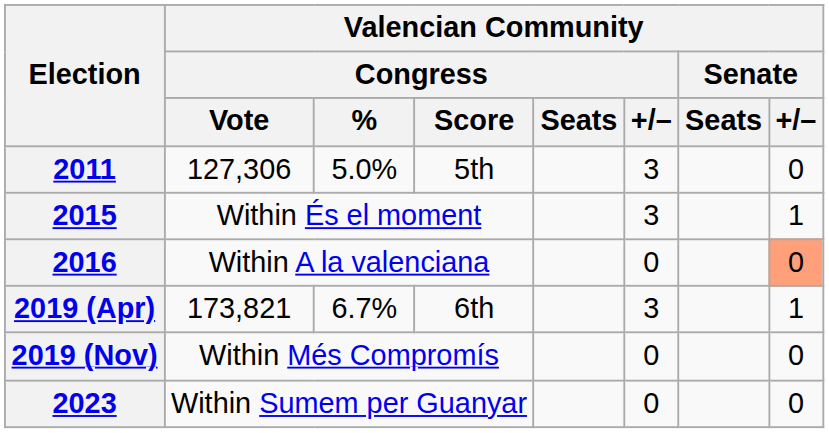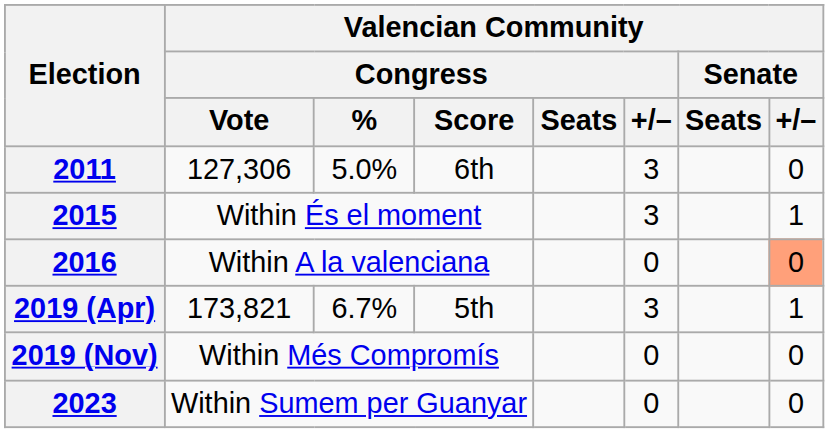2011 | Valencian Community / Congress / Score: 5th -> 6th
2019 (Apr) | Valencian Community / Congress / Score: 6th -> 5th
